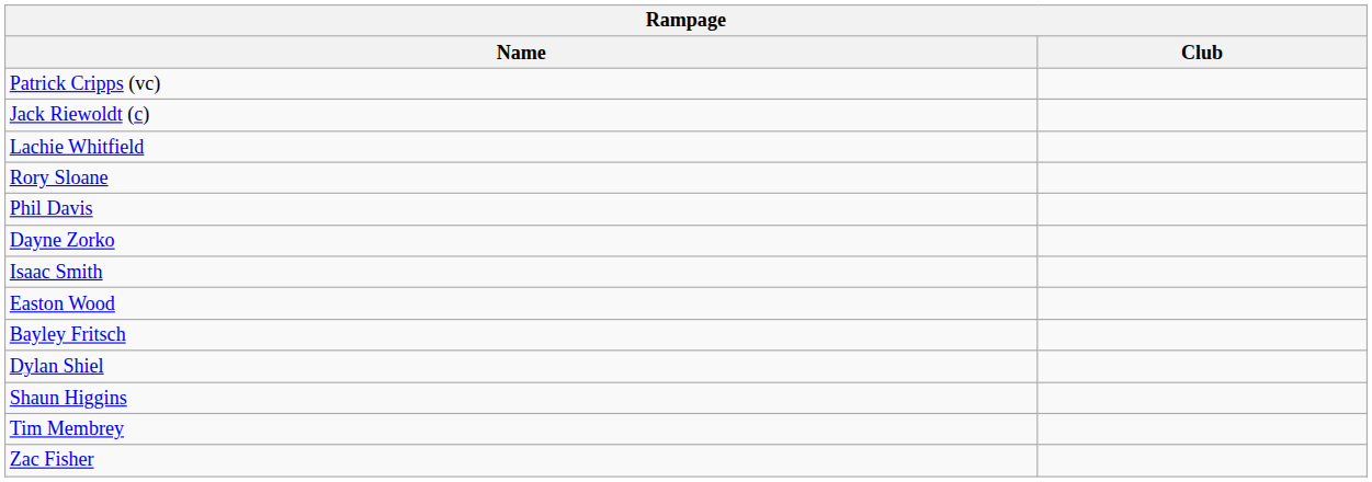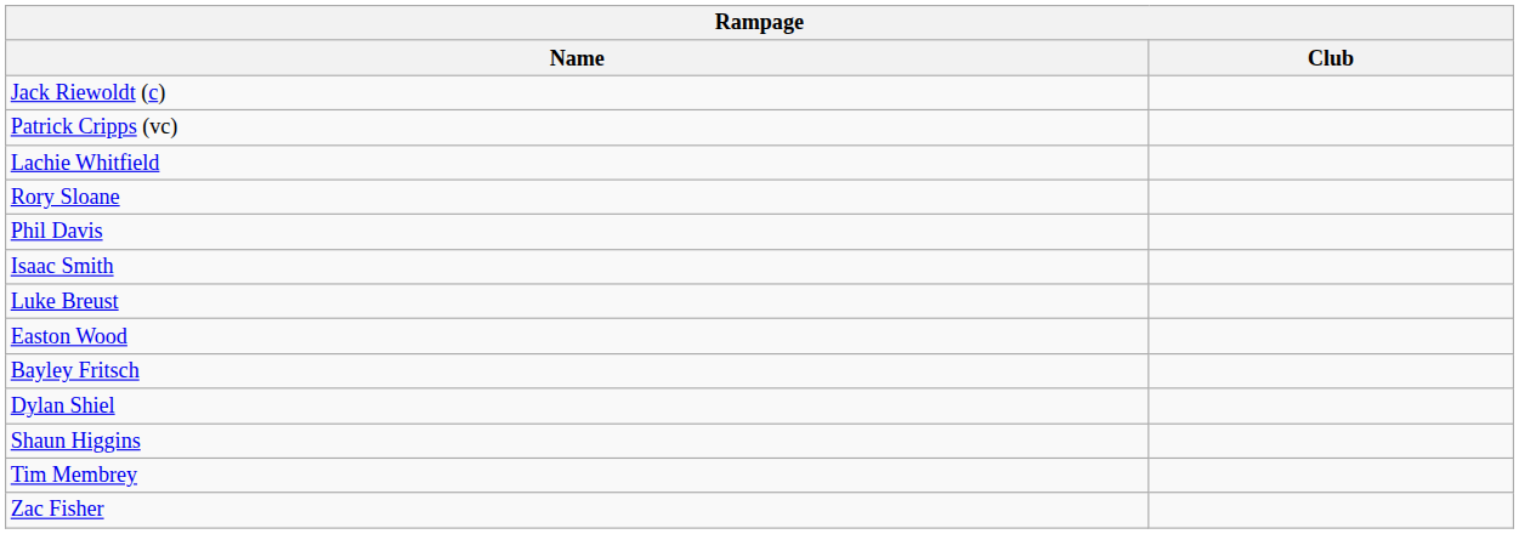rows swapped: Jack Riewoldt (c) <-> Patrick Cripps (vc)
- row: Dayne Zorko
+ row: Luke Breust
